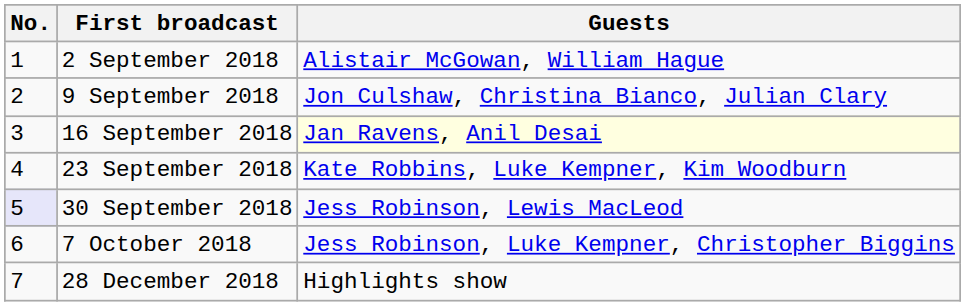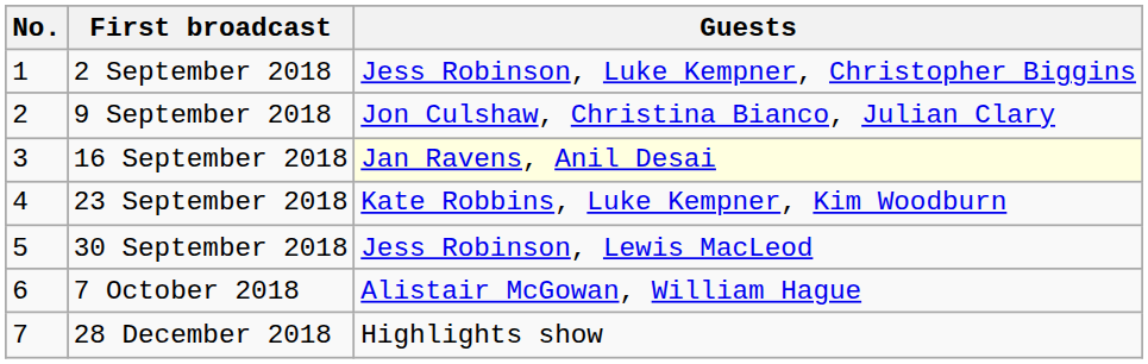2 September 2018 | Guests: Alistair McGowan, William Hague -> Jess Robinson, Luke Kempner, Christopher Biggins
30 September 2018 | No.: lavender background -> no background
7 October 2018 | Guests: Jess Robinson, Luke Kempner, Christopher Biggins -> Alistair McGowan, William Hague
